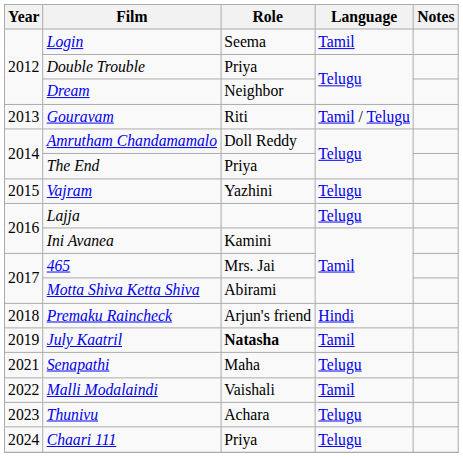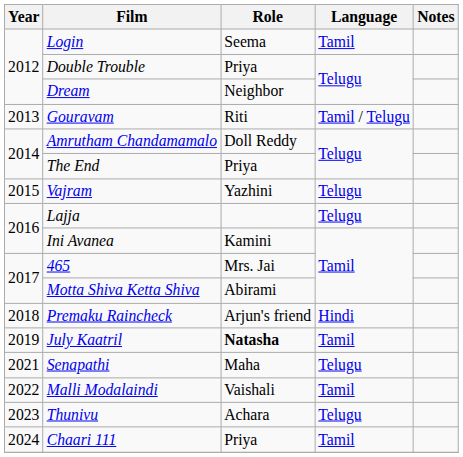Chaari 111 | Language: Telugu -> Tamil
